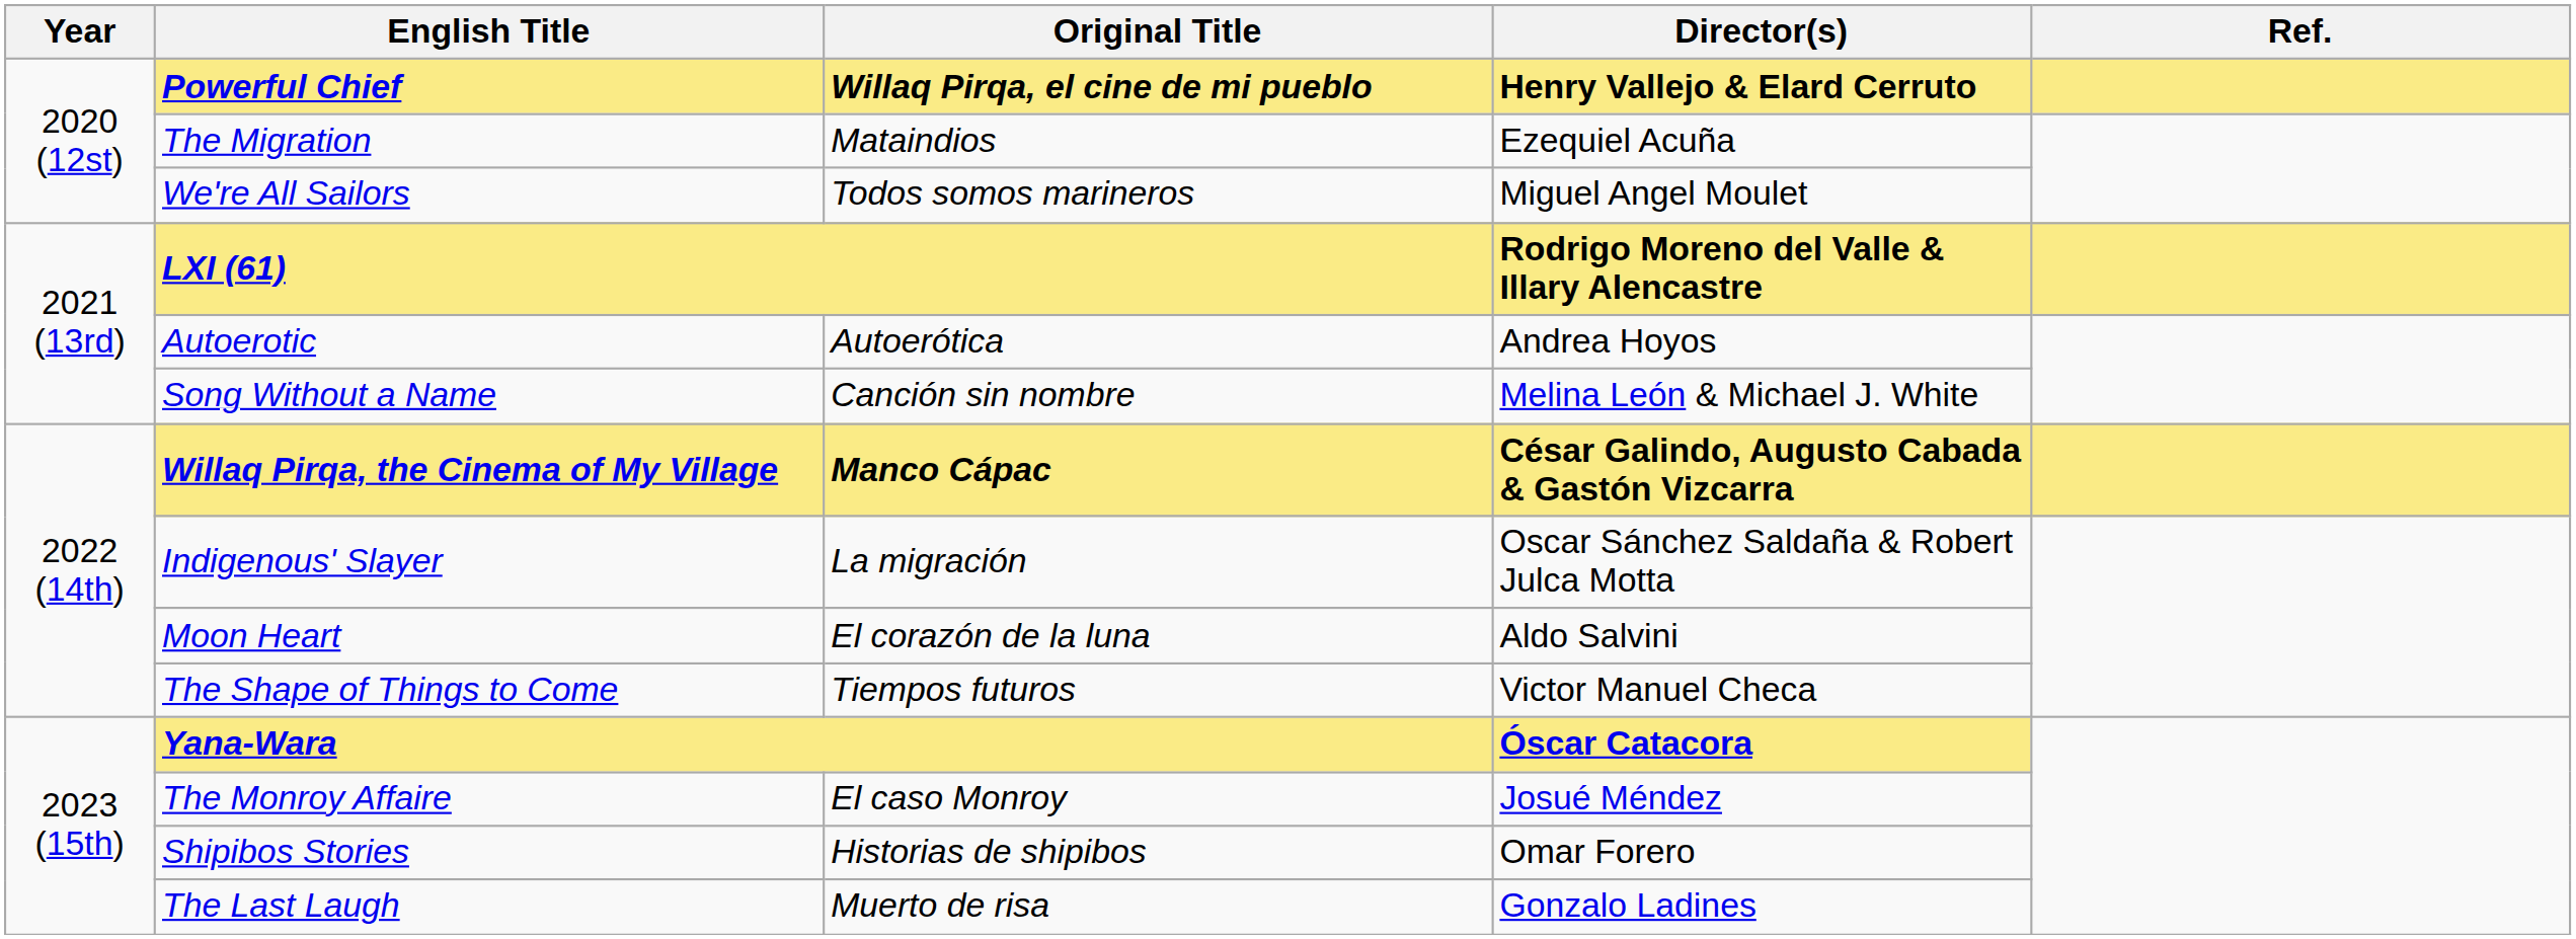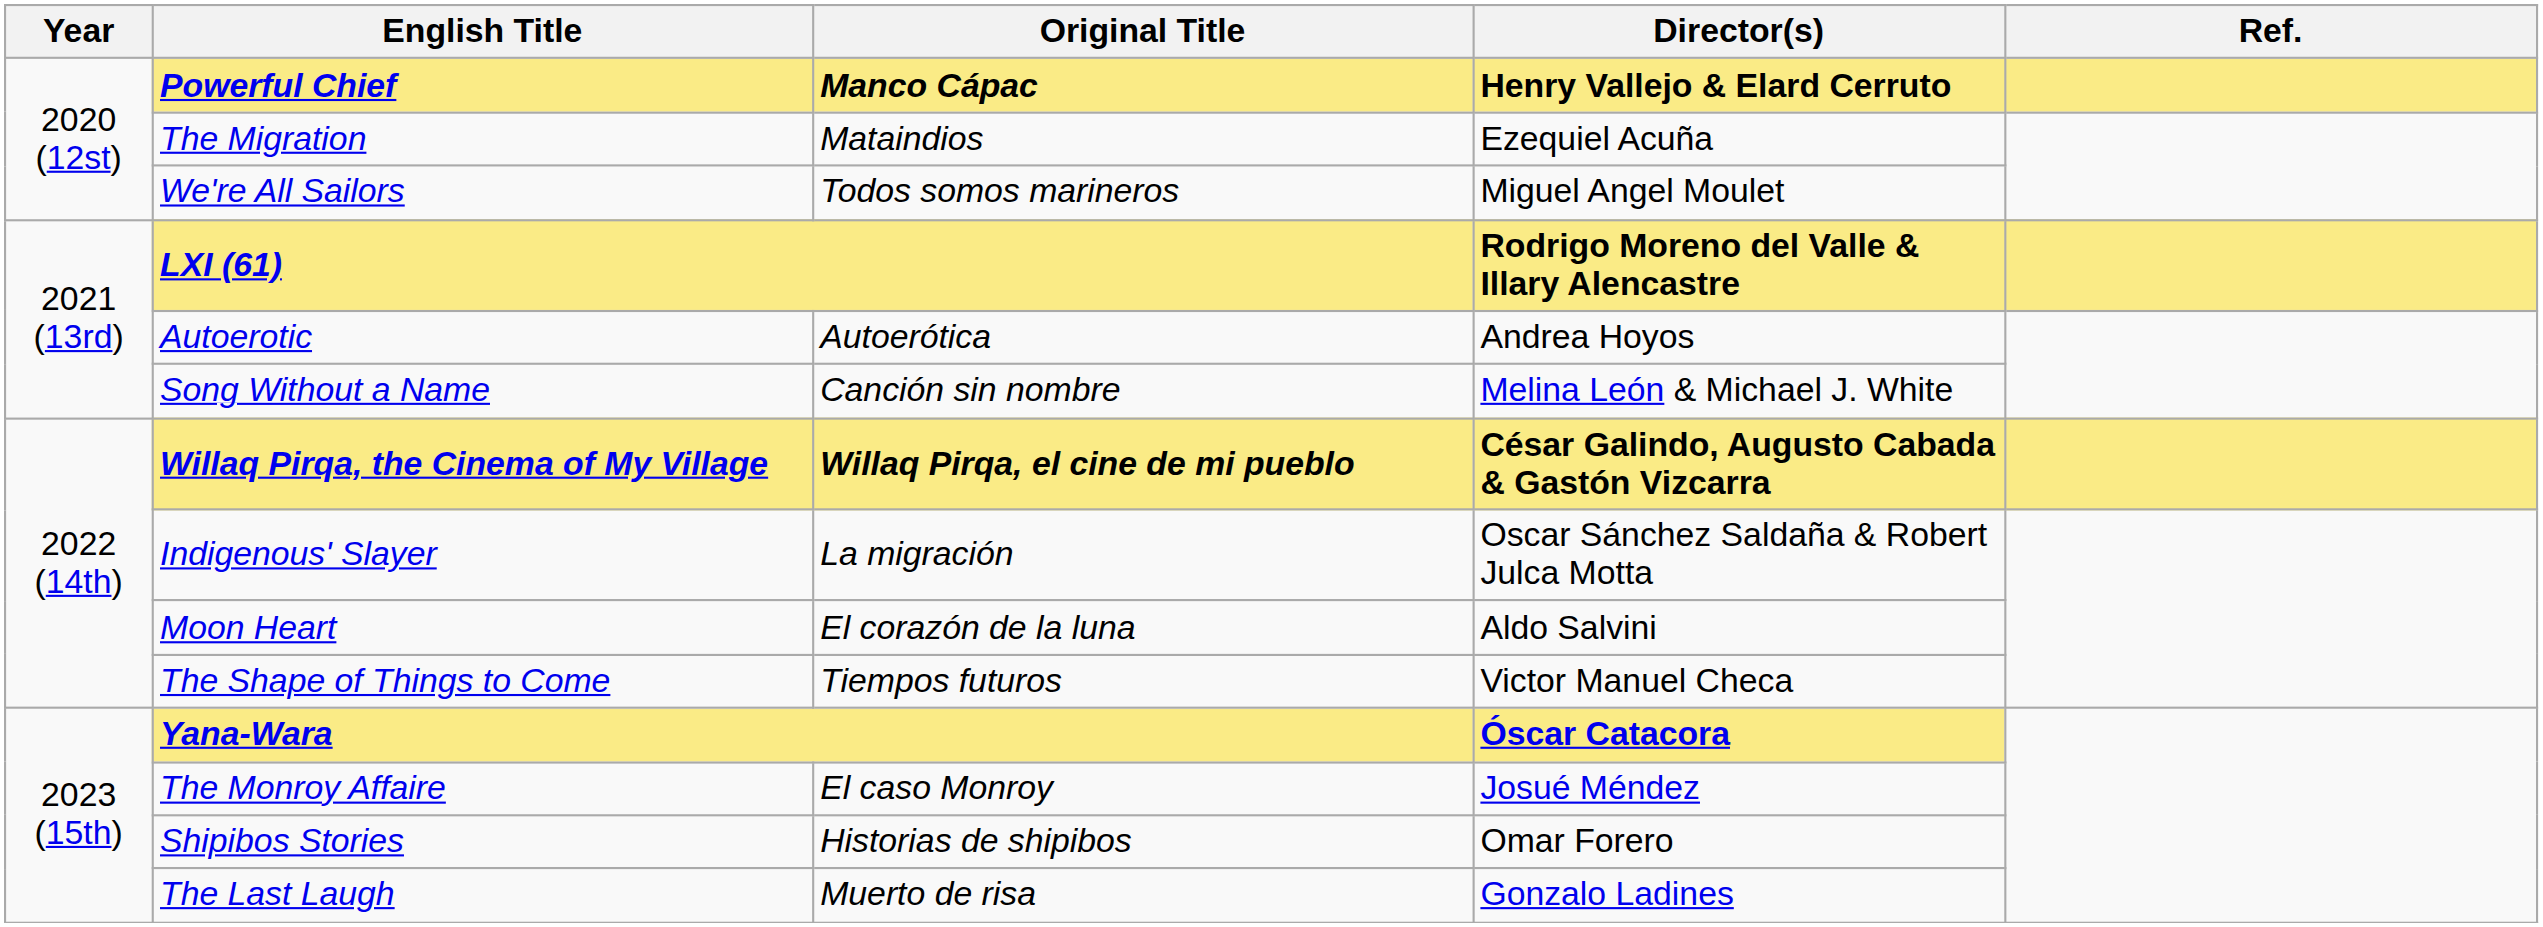Powerful Chief | Original Title: Willaq Pirqa, el cine de mi pueblo -> Manco Cápac
Willaq Pirqa, the Cinema of My Village | Original Title: Manco Cápac -> Willaq Pirqa, el cine de mi pueblo
